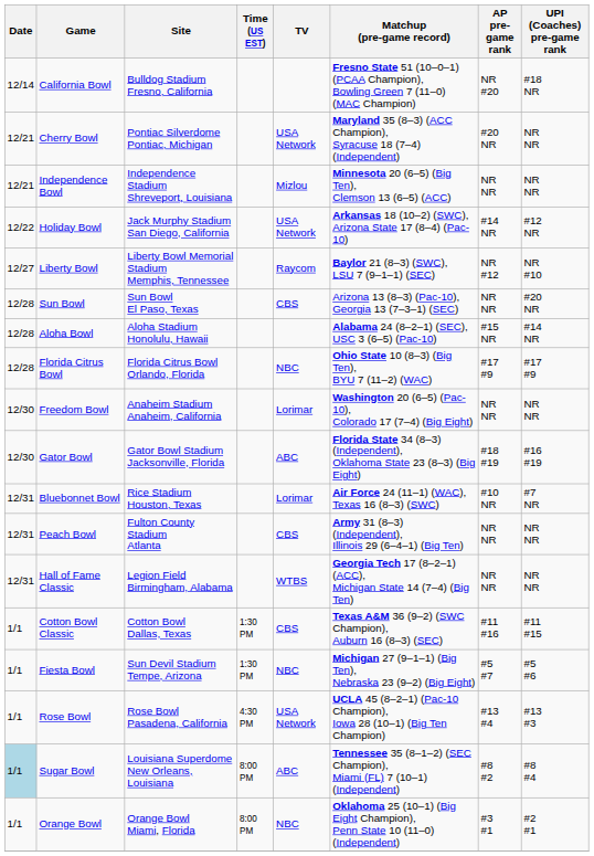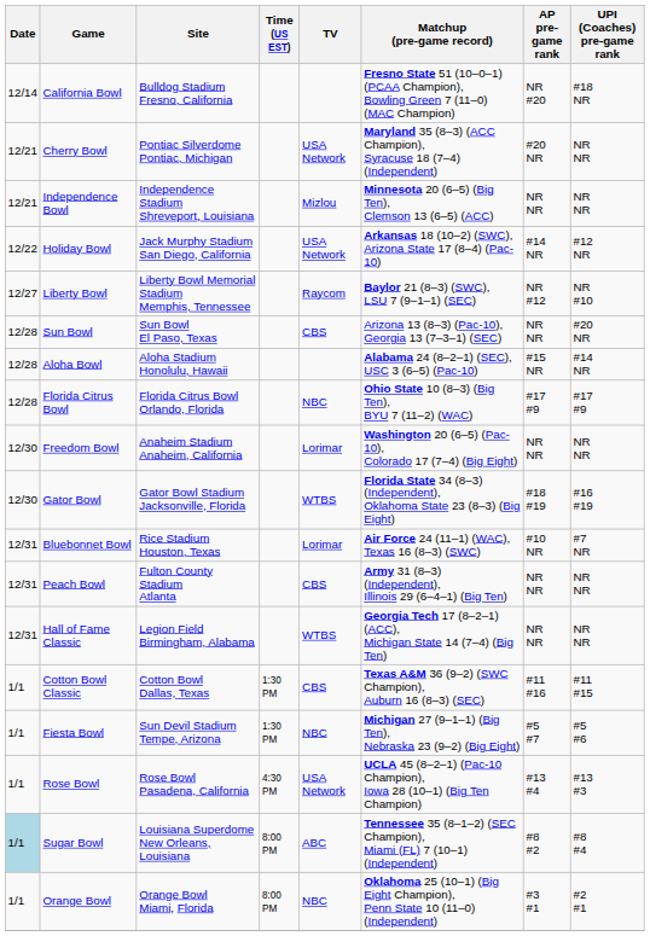Gator Bowl | TV: ABC -> WTBS
